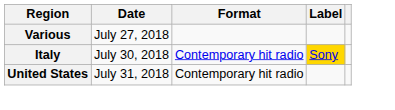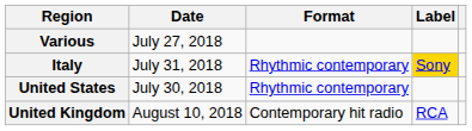Italy | Date: July 30, 2018 -> July 31, 2018
Italy | Format: Contemporary hit radio -> Rhythmic contemporary
United States | Date: July 31, 2018 -> July 30, 2018
United States | Format: Contemporary hit radio -> Rhythmic contemporary
+ row: United Kingdom | August 10, 2018 | Contemporary hit radio | RCA
